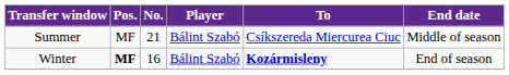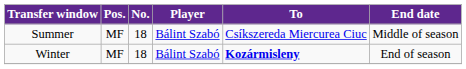Summer | No.: 21 -> 18
Winter | Pos.: bold -> normal
Winter | No.: 16 -> 18
